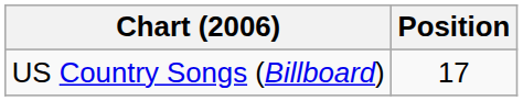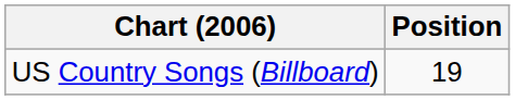US Country Songs (Billboard) | Position: 17 -> 19
